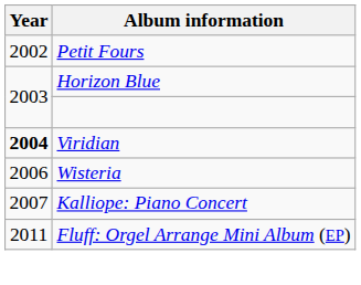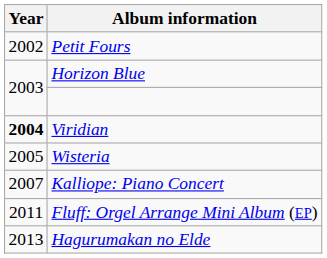Wisteria | Year: 2006 -> 2005
+ row: 2013 | Hagurumakan no Elde
